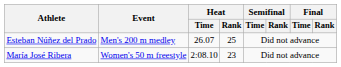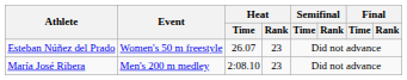Esteban Núñez del Prado | Event: Men's 200 m medley -> Women's 50 m freestyle
Esteban Núñez del Prado | Heat / Rank: 25 -> 23
María José Ribera | Event: Women's 50 m freestyle -> Men's 200 m medley
